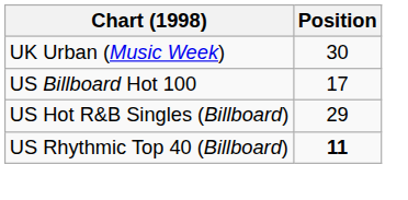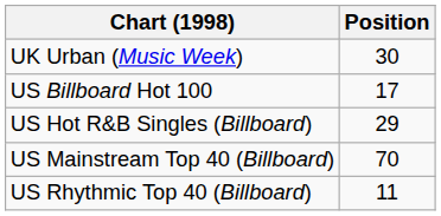+ row: US Mainstream Top 40 (Billboard) | 70
US Rhythmic Top 40 (Billboard) | Position: bold -> normal
